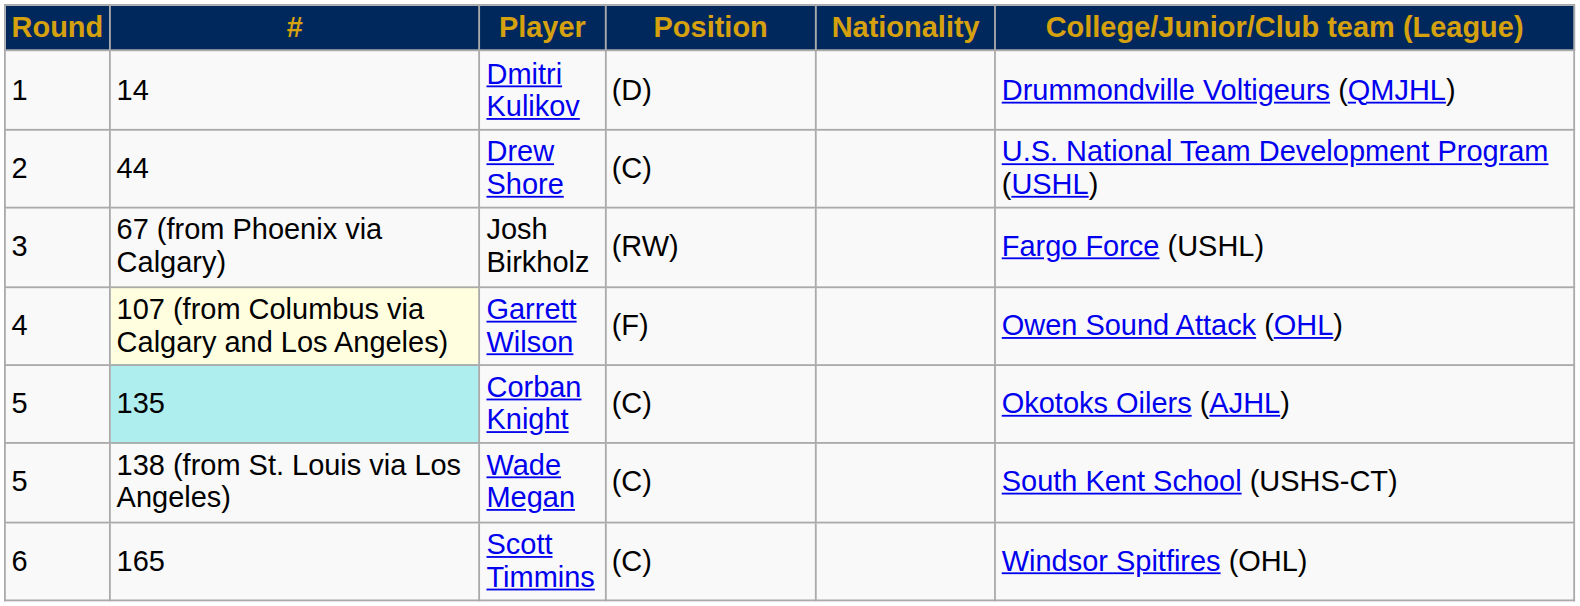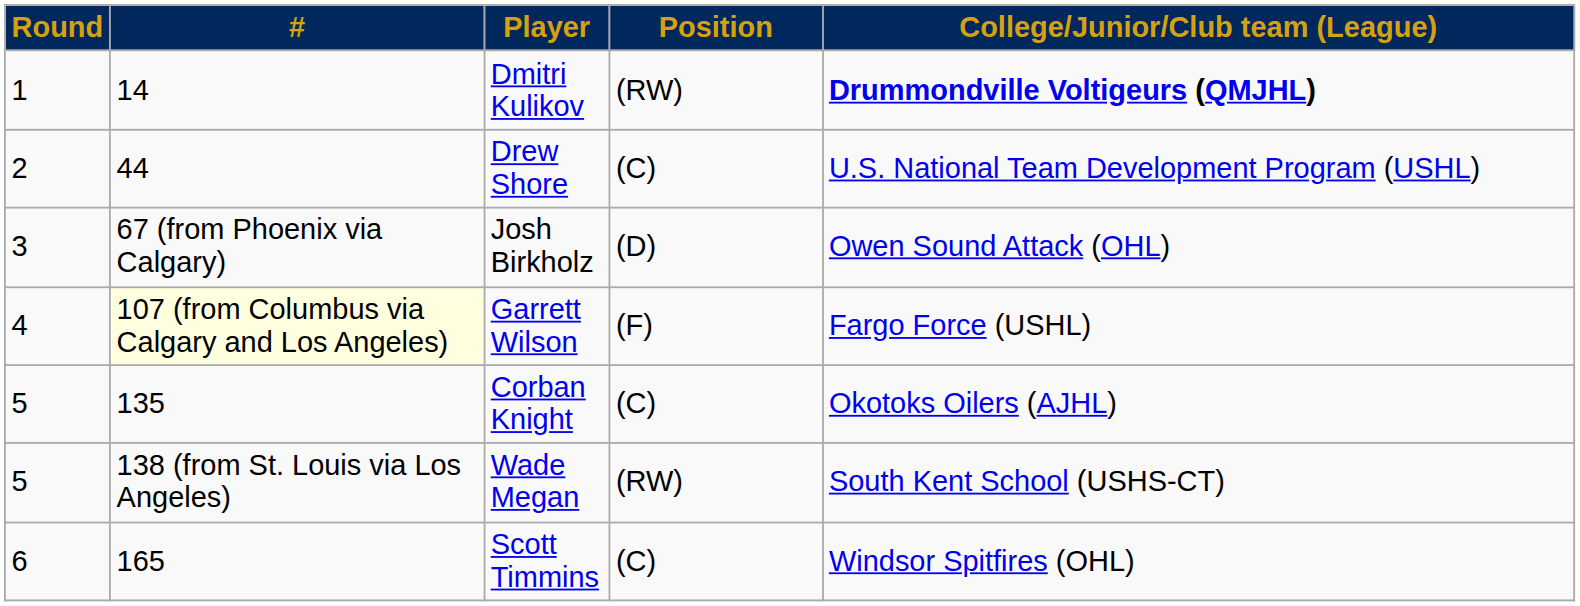- column: Nationality
Dmitri Kulikov | Position: (D) -> (RW)
Dmitri Kulikov | College/Junior/Club team (League): normal -> bold
Josh Birkholz | Position: (RW) -> (D)
Josh Birkholz | College/Junior/Club team (League): Fargo Force (USHL) -> Owen Sound Attack (OHL)
Garrett Wilson | College/Junior/Club team (League): Owen Sound Attack (OHL) -> Fargo Force (USHL)
Corban Knight | #: paleturquoise background -> no background
Wade Megan | Position: (C) -> (RW)
